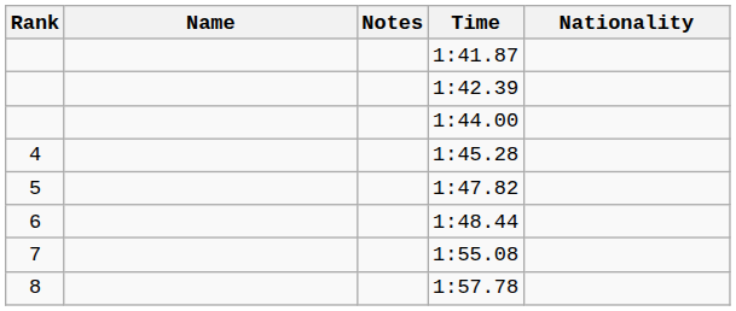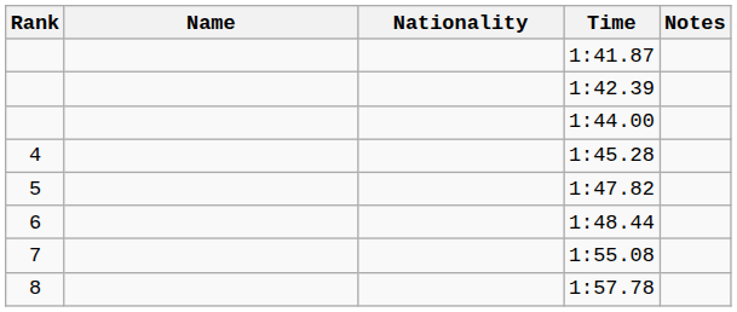columns swapped: Nationality <-> Notes
